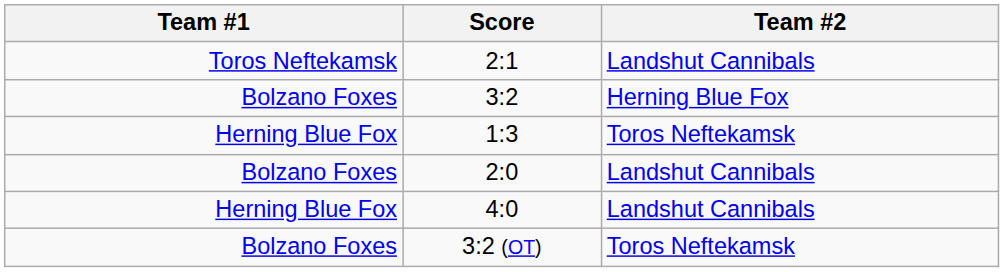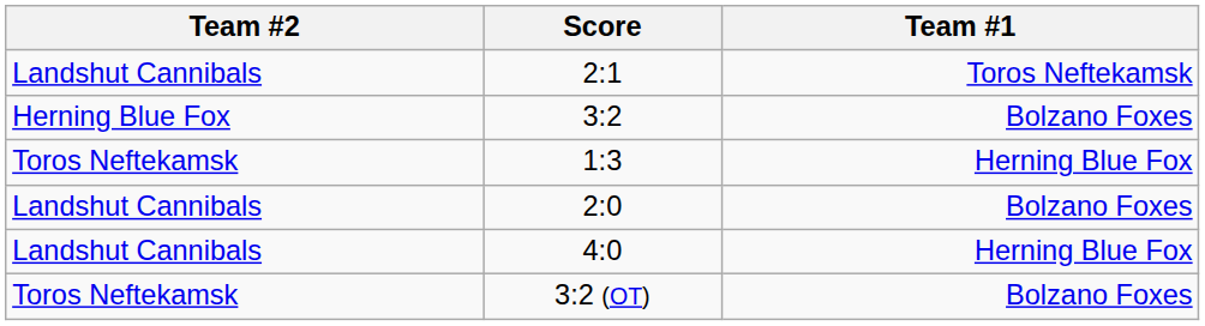columns swapped: Team #1 <-> Team #2
